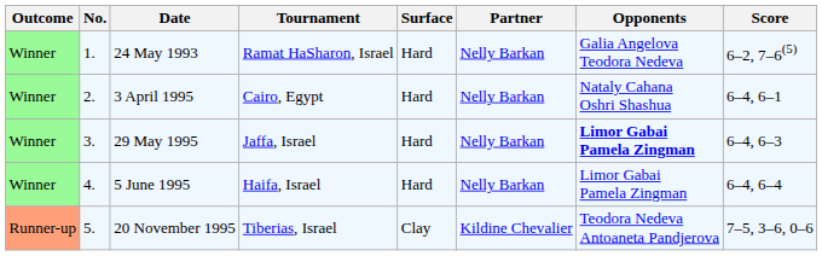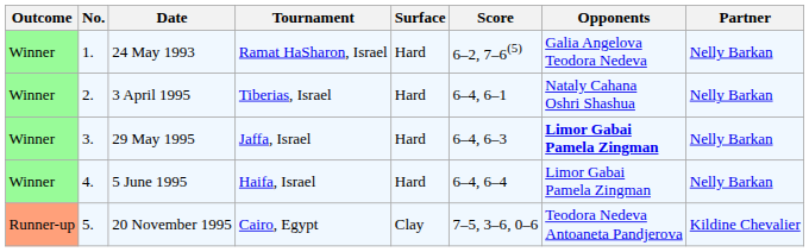columns swapped: Partner <-> Score
3 April 1995 | Tournament: Cairo, Egypt -> Tiberias, Israel
20 November 1995 | Tournament: Tiberias, Israel -> Cairo, Egypt
